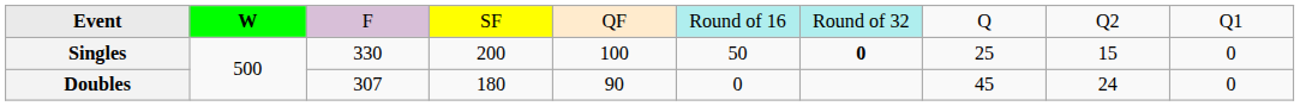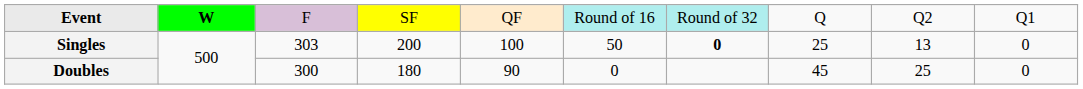Singles | column 3: 330 -> 303
Singles | column 9: 15 -> 13
Doubles | column 3: 307 -> 300
Doubles | column 9: 24 -> 25
